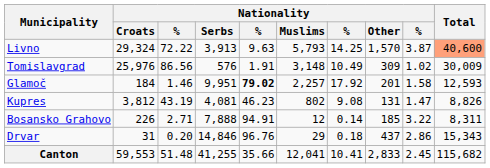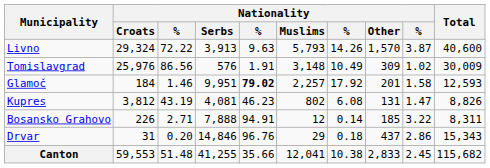Livno | column 7: 14.25 -> 14.26
Livno | Total: lightsalmon background -> no background
Kupres | column 7: 9.08 -> 6.08
Canton | column 7: 10.41 -> 10.38
